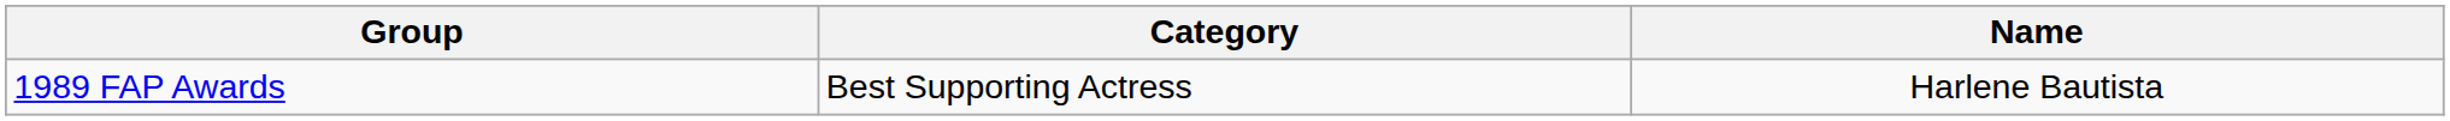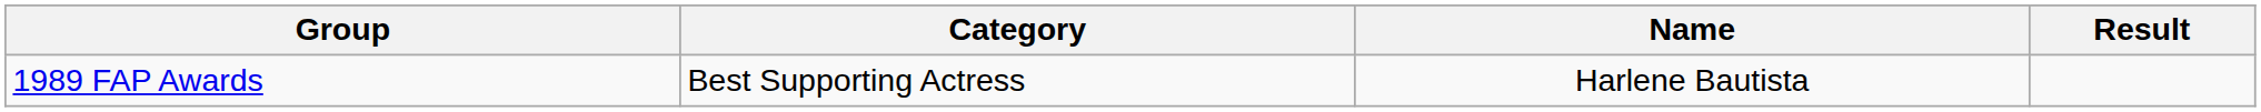+ column: Result
